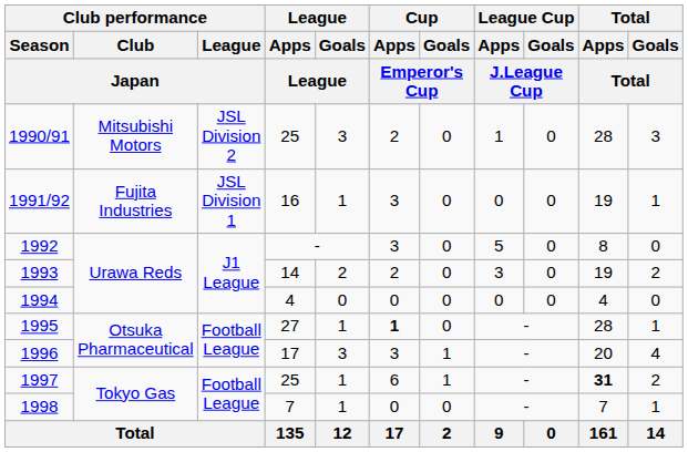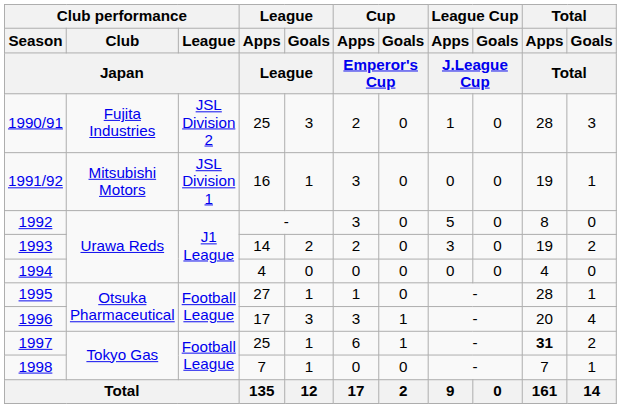1990/91 | Club performance / Club / Japan: Mitsubishi Motors -> Fujita Industries
1991/92 | Club performance / Club / Japan: Fujita Industries -> Mitsubishi Motors
1995 | Cup / Apps / Emperor's Cup: bold -> normal
